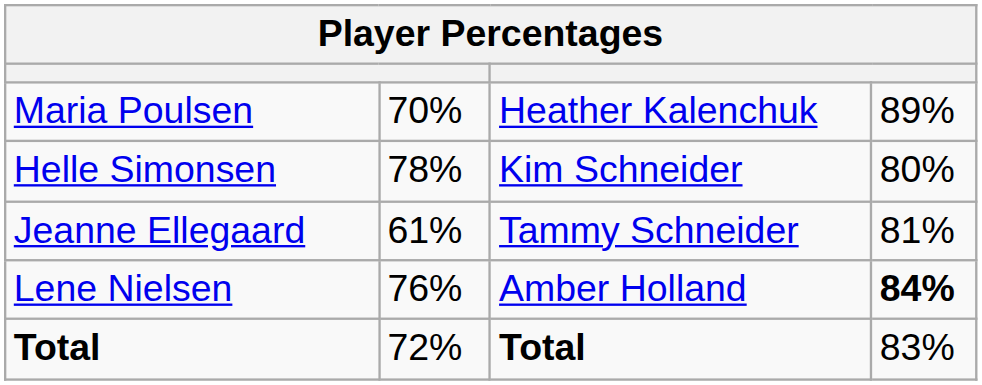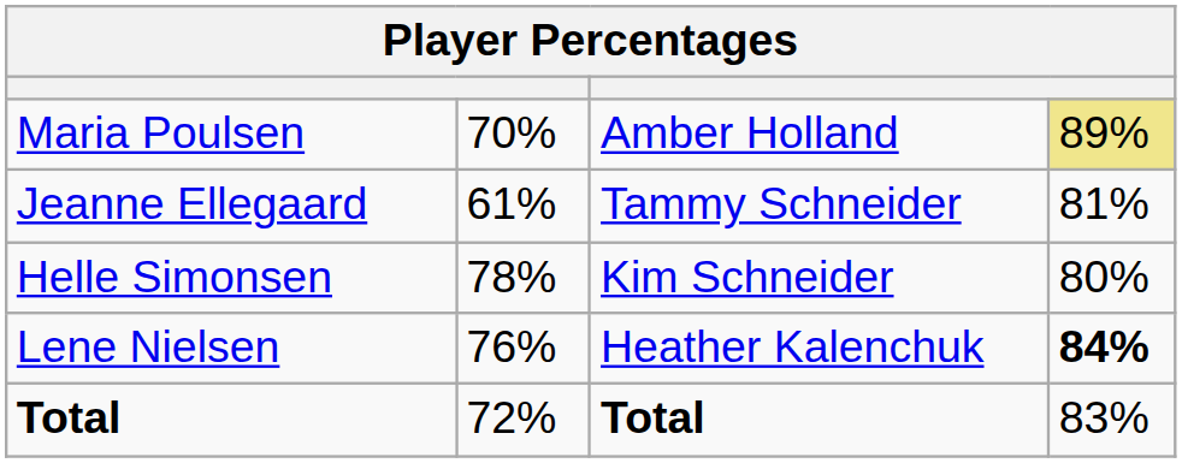Maria Poulsen | column 3: Heather Kalenchuk -> Amber Holland
Maria Poulsen | column 4: no background -> khaki background
rows swapped: Jeanne Ellegaard <-> Helle Simonsen
Lene Nielsen | column 3: Amber Holland -> Heather Kalenchuk
